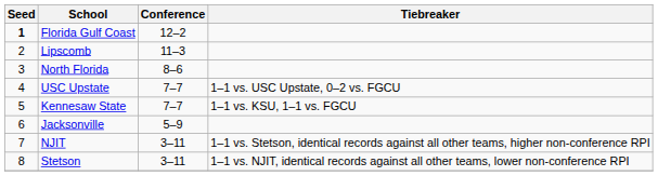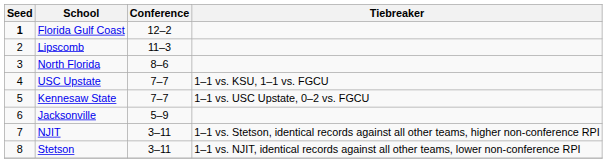USC Upstate | Tiebreaker: 1–1 vs. USC Upstate, 0–2 vs. FGCU -> 1–1 vs. KSU, 1–1 vs. FGCU
Kennesaw State | Tiebreaker: 1–1 vs. KSU, 1–1 vs. FGCU -> 1–1 vs. USC Upstate, 0–2 vs. FGCU
